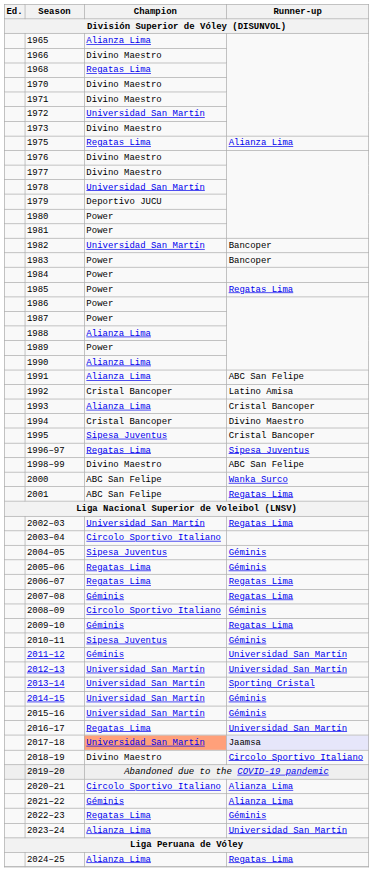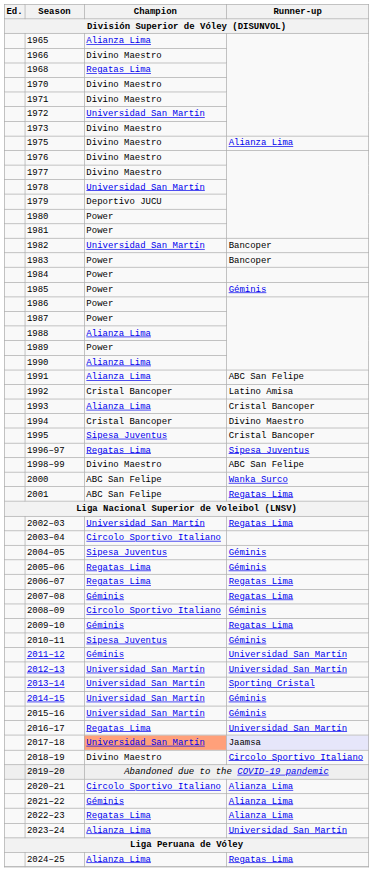1975 | Champion: Regatas Lima -> Divino Maestro
1985 | Runner-up: Regatas Lima -> Géminis
2022–23 | Runner-up: Géminis -> Alianza Lima
